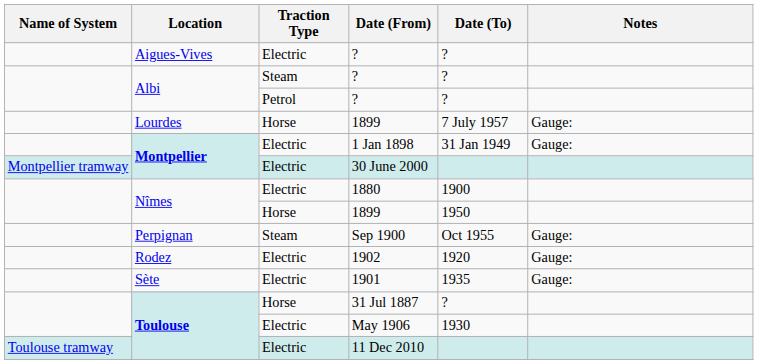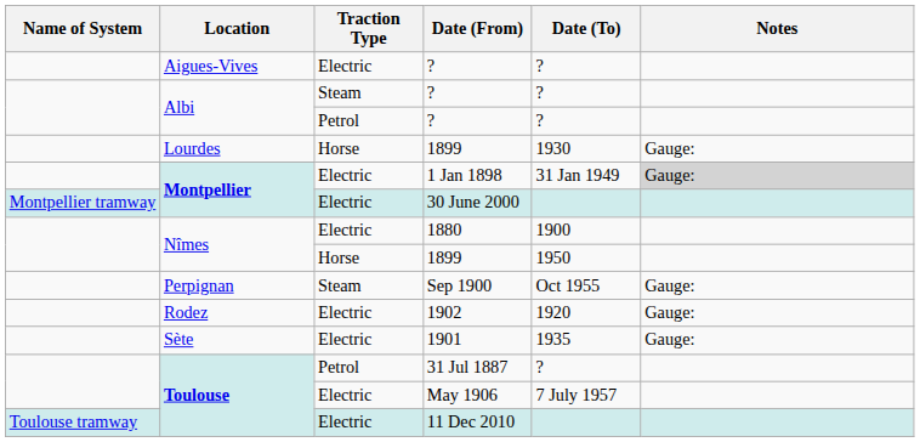Lourdes / 1899 | Date (To): 7 July 1957 -> 1930
1 Jan 1898 | Notes: no background -> lightgrey background
31 Jul 1887 | Traction Type: Horse -> Petrol
May 1906 | Date (To): 1930 -> 7 July 1957
